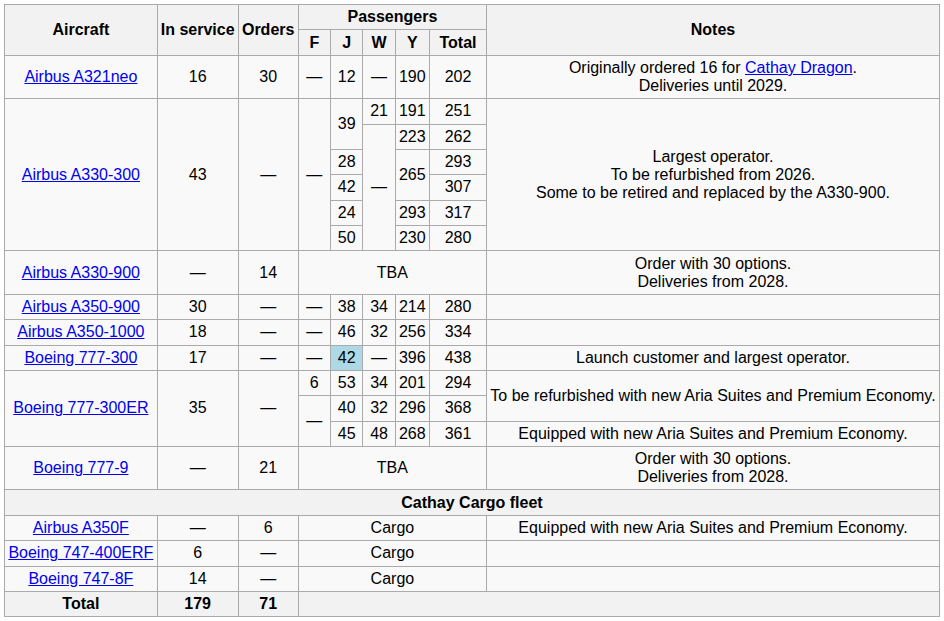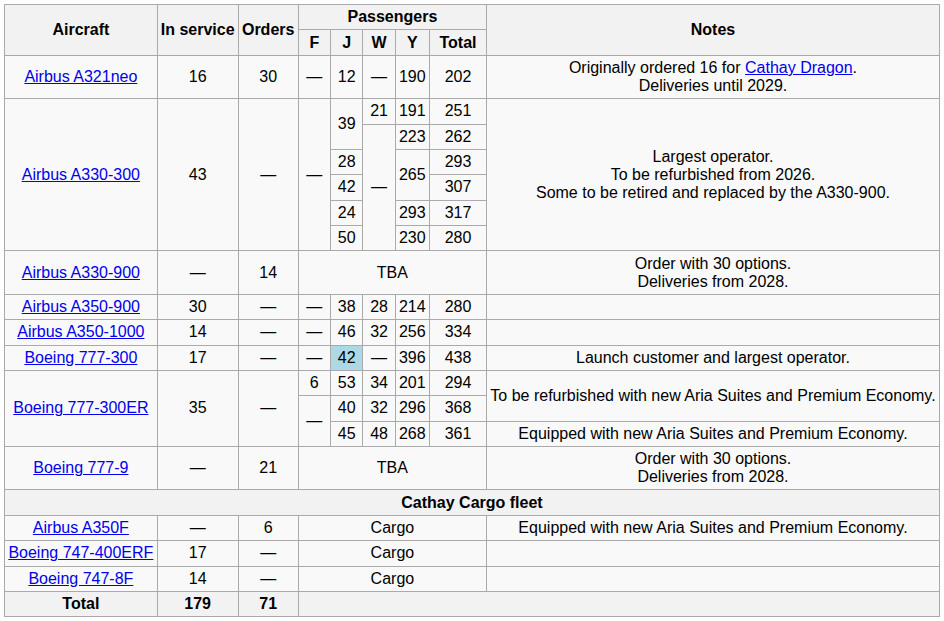Airbus A350-900 | Passengers / W: 34 -> 28
Airbus A350-1000 | In service: 18 -> 14
Boeing 747-400ERF | In service: 6 -> 17
